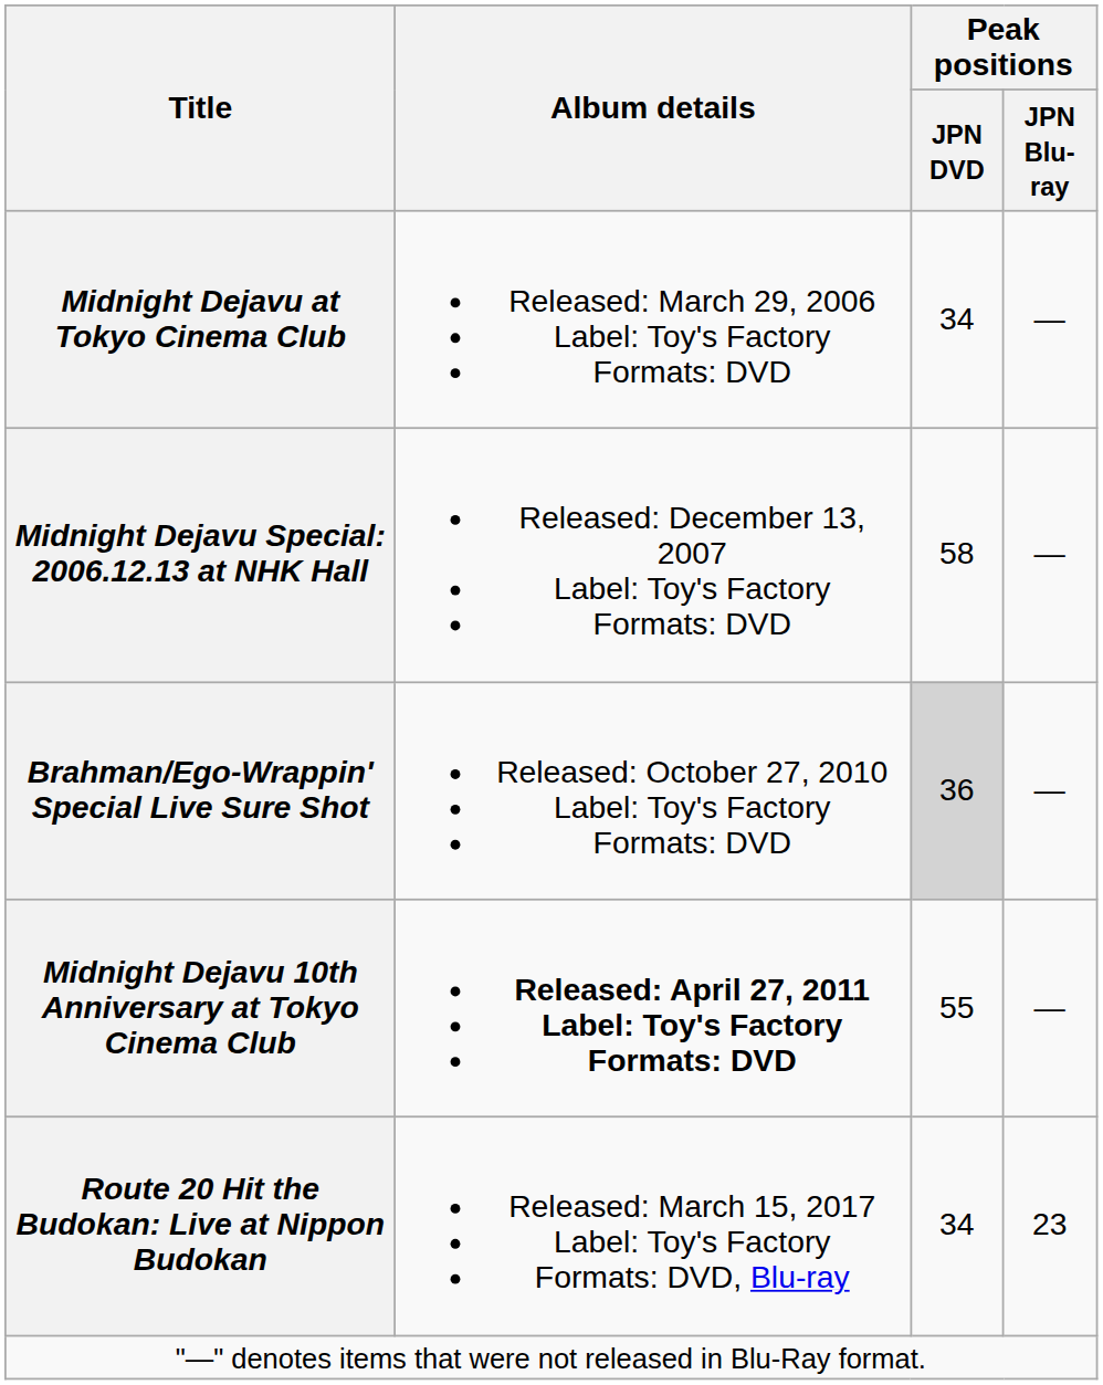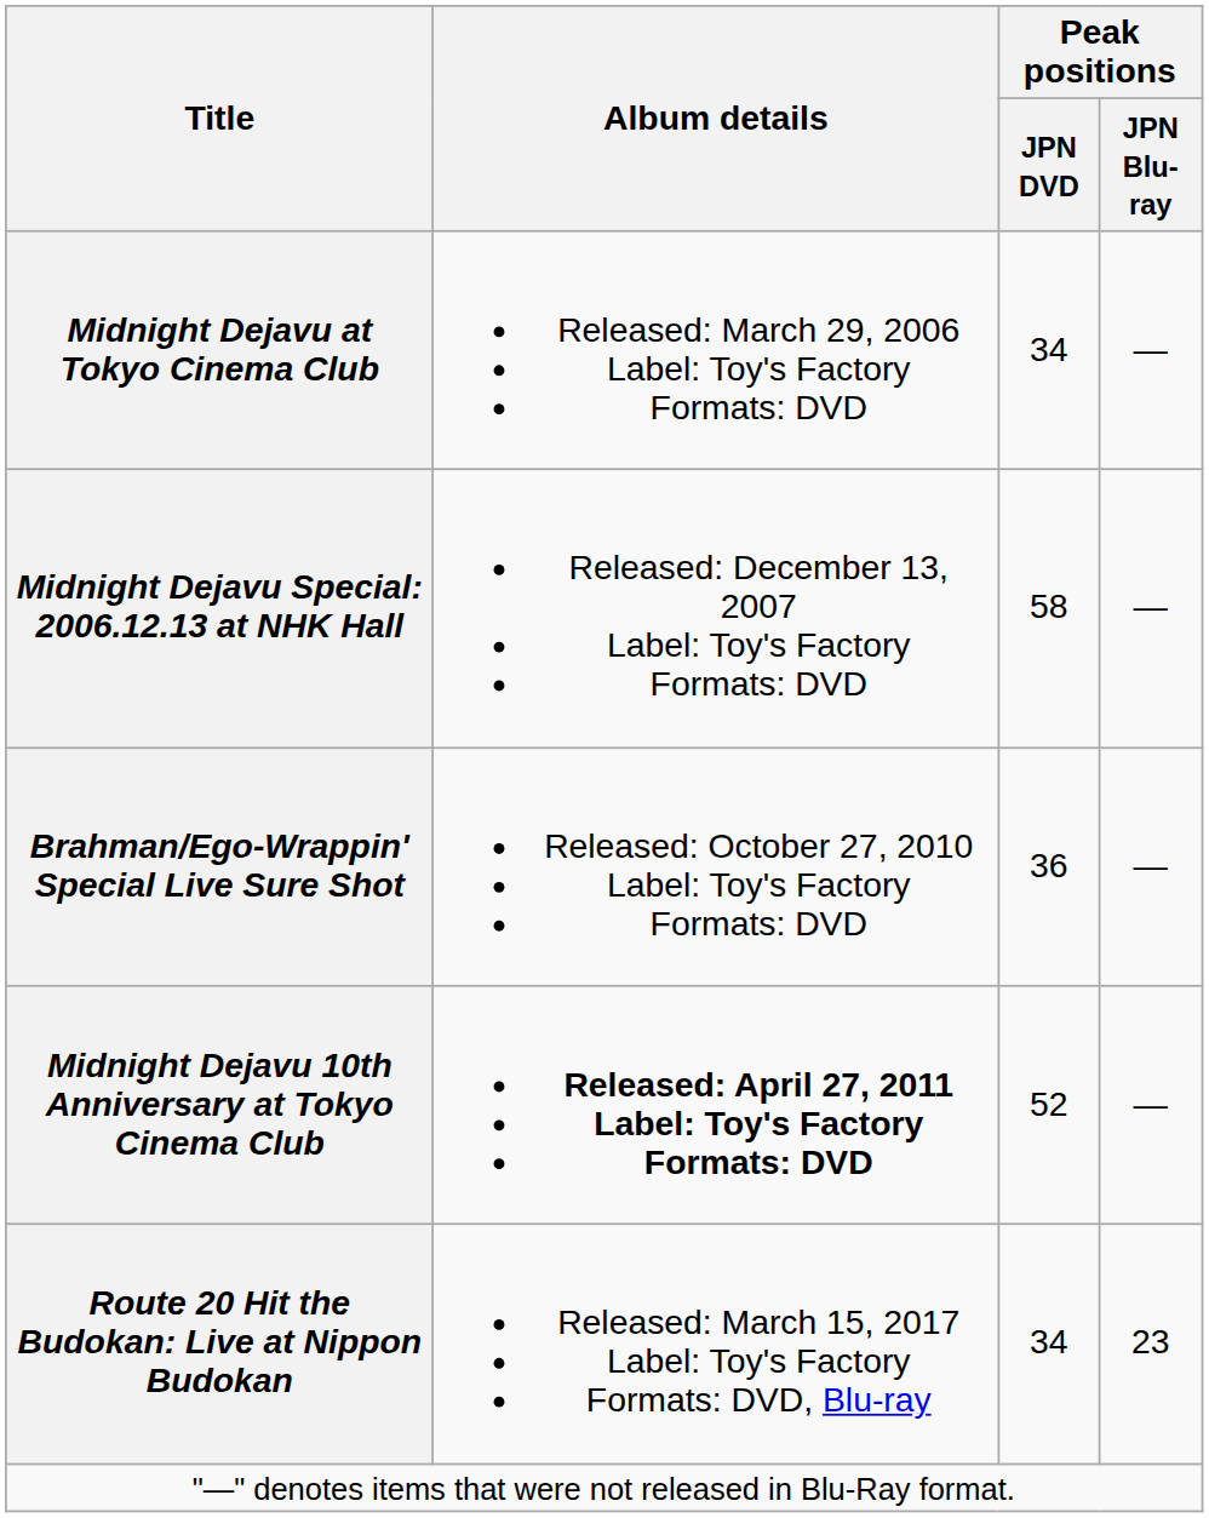Brahman/Ego-Wrappin' Special Live Sure Shot | Peak positions / JPN DVD: lightgrey background -> no background
Midnight Dejavu 10th Anniversary at Tokyo Cinema Club | Peak positions / JPN DVD: 55 -> 52
